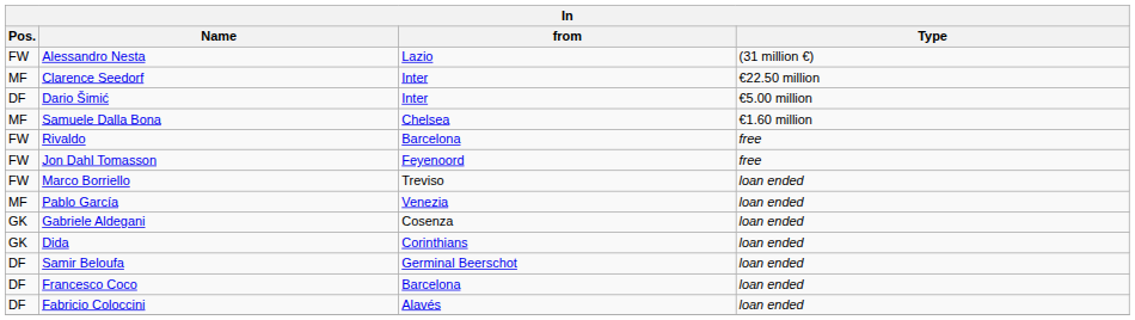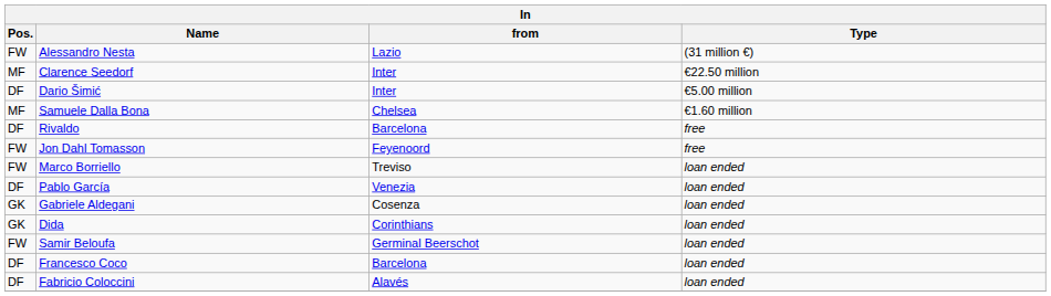Rivaldo | Pos.: FW -> DF
Pablo García | Pos.: MF -> DF
Samir Beloufa | Pos.: DF -> FW
